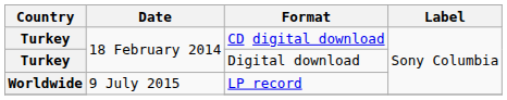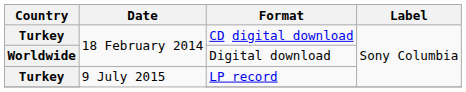Digital download | Country: Turkey -> Worldwide
LP record | Country: Worldwide -> Turkey
